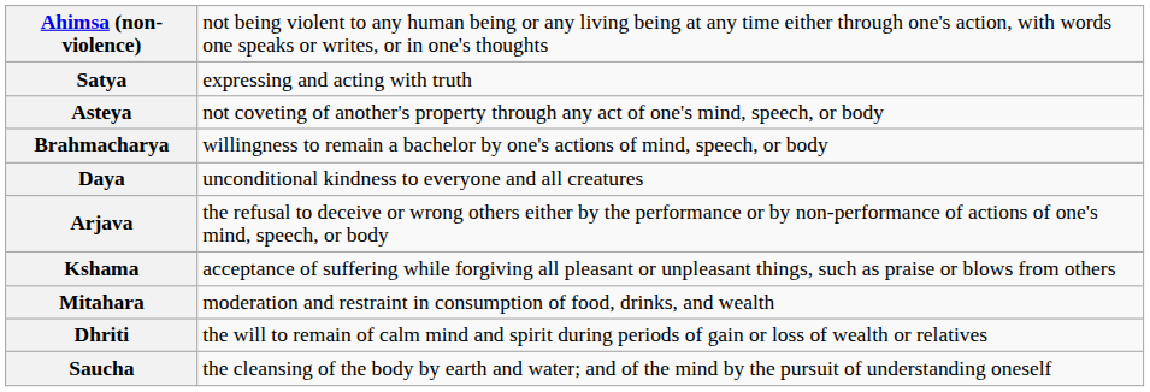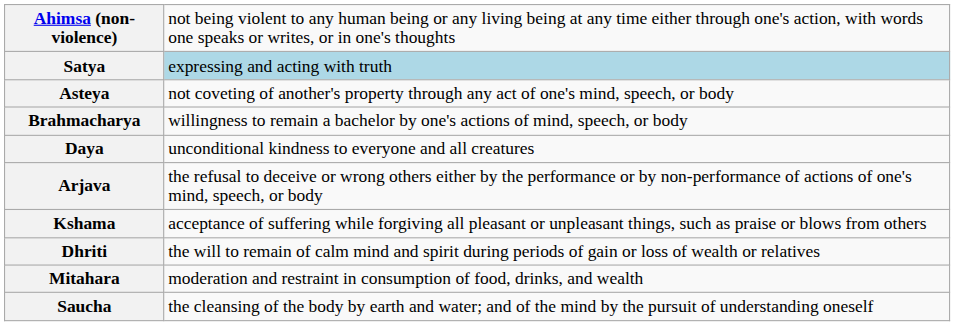Satya | column 2: no background -> lightblue background
rows swapped: Dhriti <-> Mitahara
